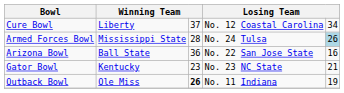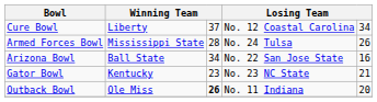Armed Forces Bowl | column 5: lightblue background -> no background
Arizona Bowl | column 3: 36 -> 34
Outback Bowl | column 5: 19 -> 20
